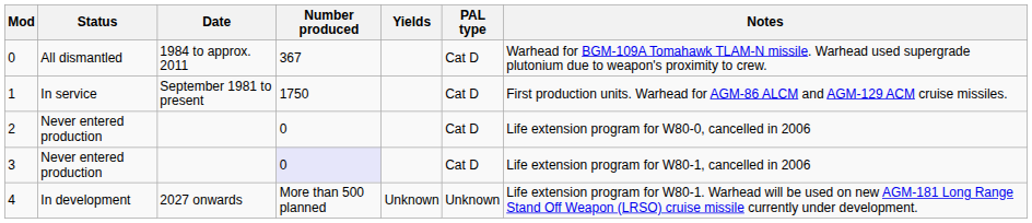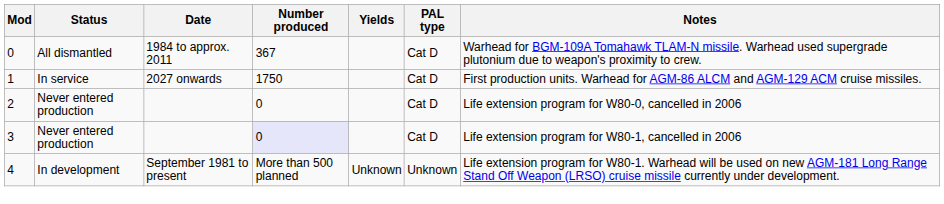1 | Date: September 1981 to present -> 2027 onwards
4 | Date: 2027 onwards -> September 1981 to present
